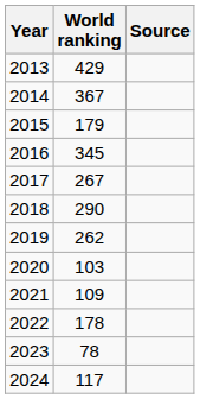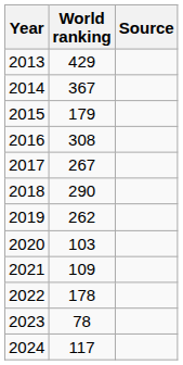2016 | World ranking: 345 -> 308
